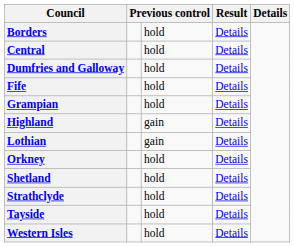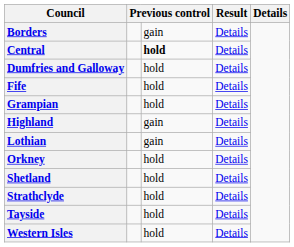Borders | column 3: hold -> gain
Central | column 3: normal -> bold
